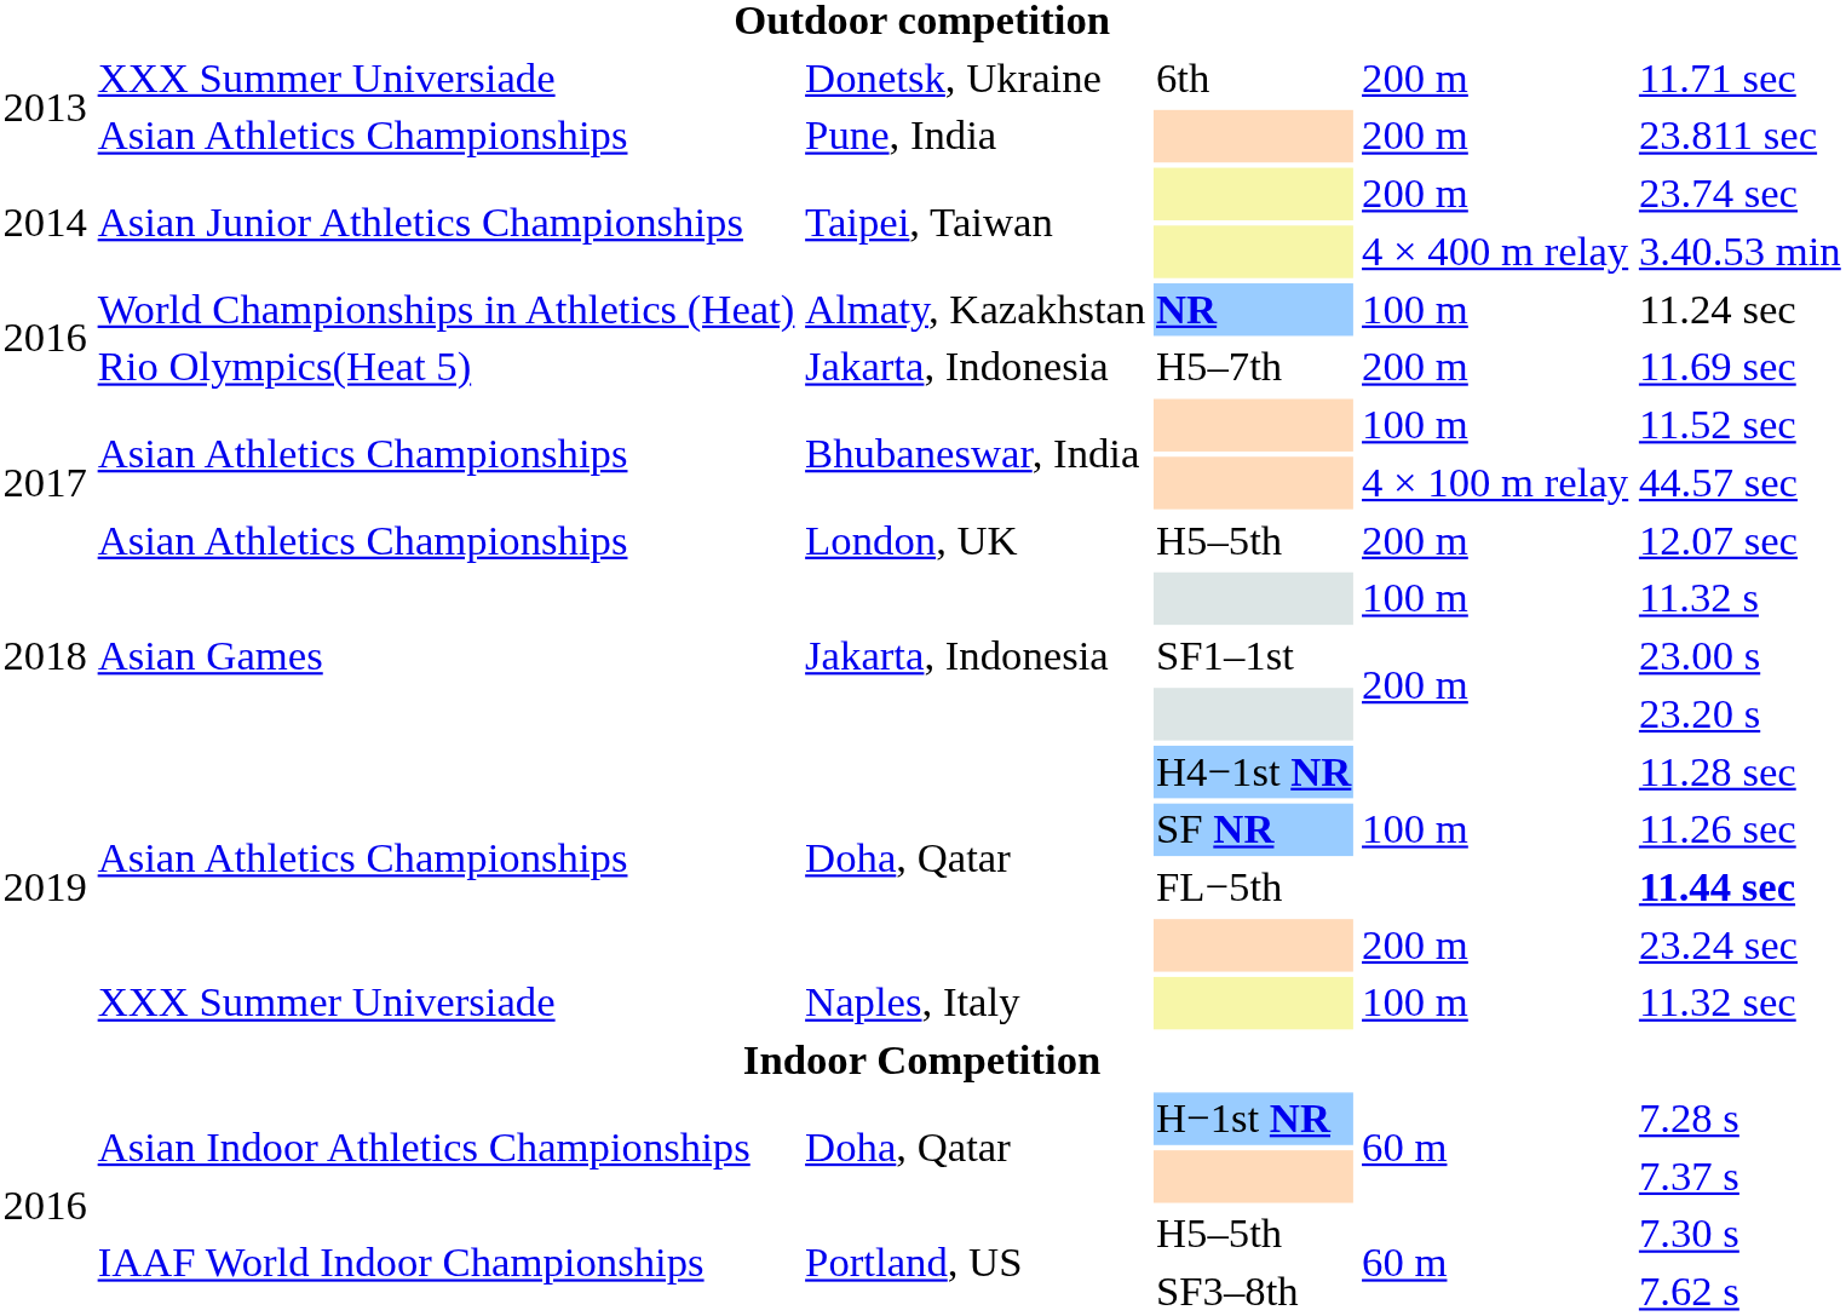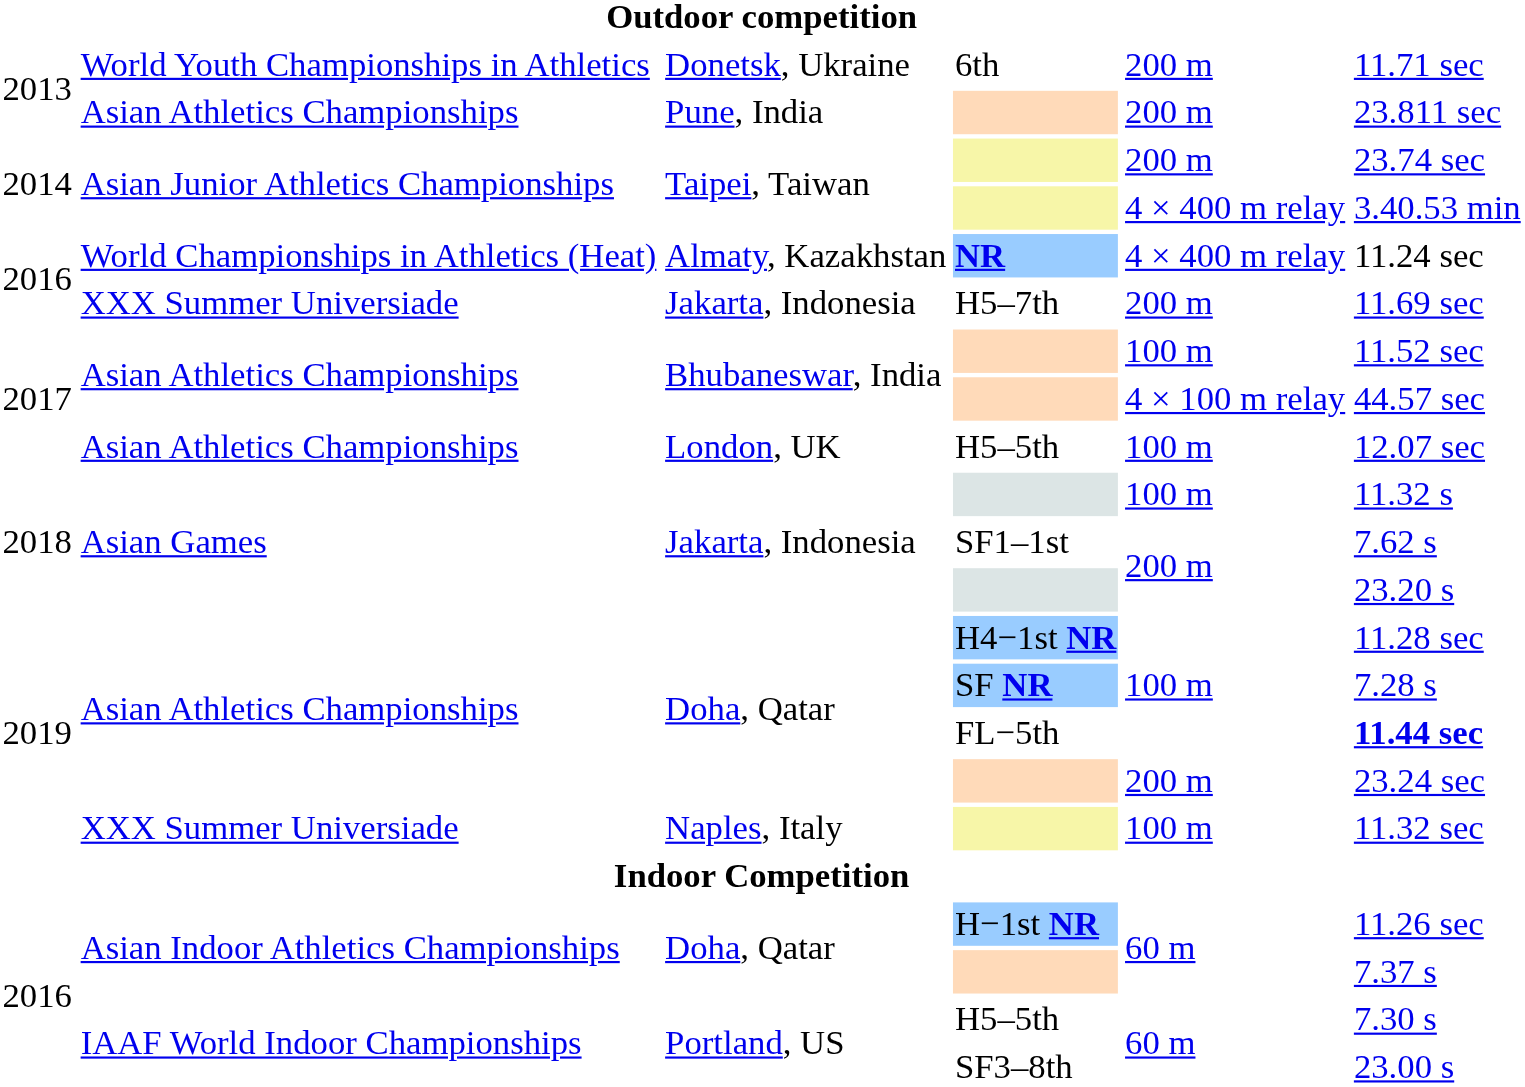6th | column 2: XXX Summer Universiade -> World Youth Championships in Athletics
NR | column 5: 100 m -> 4 × 400 m relay
H5–7th | column 2: Rio Olympics(Heat 5) -> XXX Summer Universiade
London, UK / H5–5th | column 5: 200 m -> 100 m
SF1–1st | column 6: 23.00 s -> 7.62 s
SF NR | column 6: 11.26 sec -> 7.28 s
H−1st NR | column 6: 7.28 s -> 11.26 sec
SF3–8th | column 6: 7.62 s -> 23.00 s
